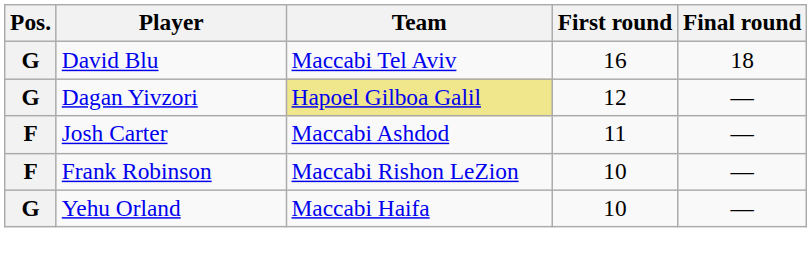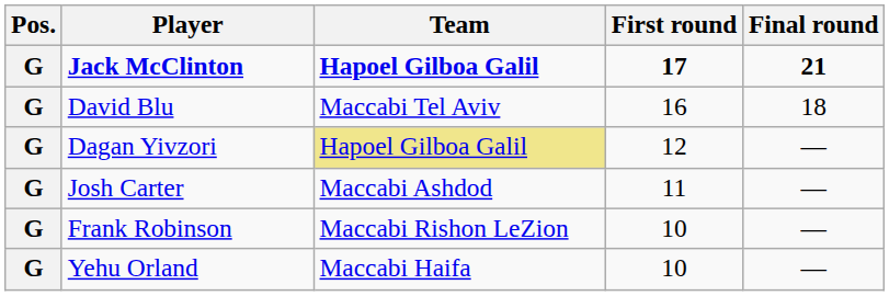+ row: G | Jack McClinton | Hapoel Gilboa Galil | 17 | 21
Josh Carter | Pos.: F -> G
Frank Robinson | Pos.: F -> G
